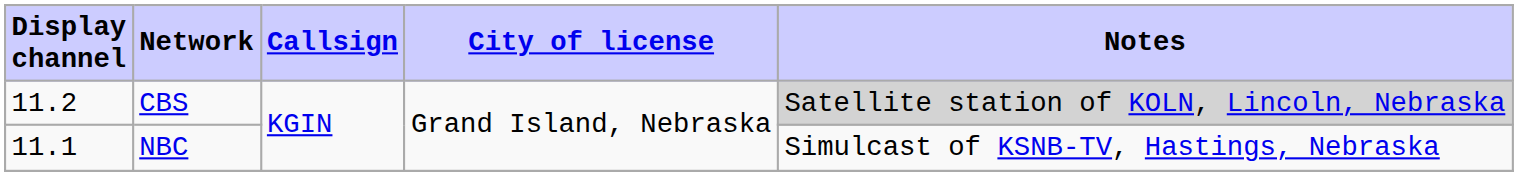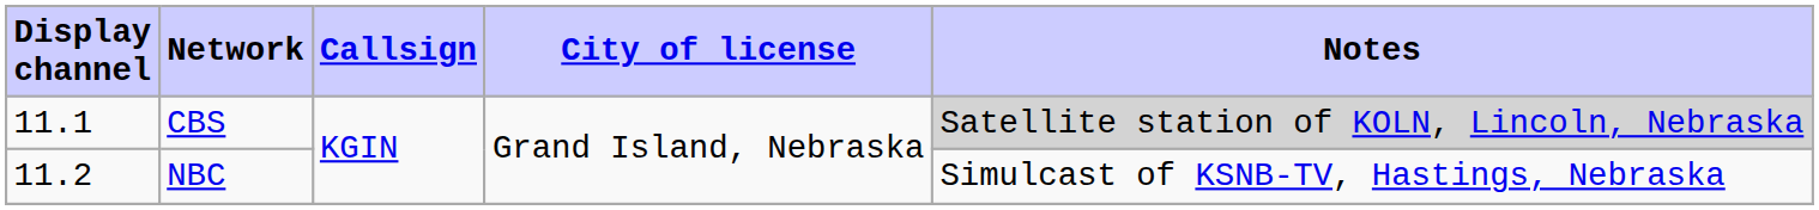CBS | Display channel: 11.2 -> 11.1
NBC | Display channel: 11.1 -> 11.2
